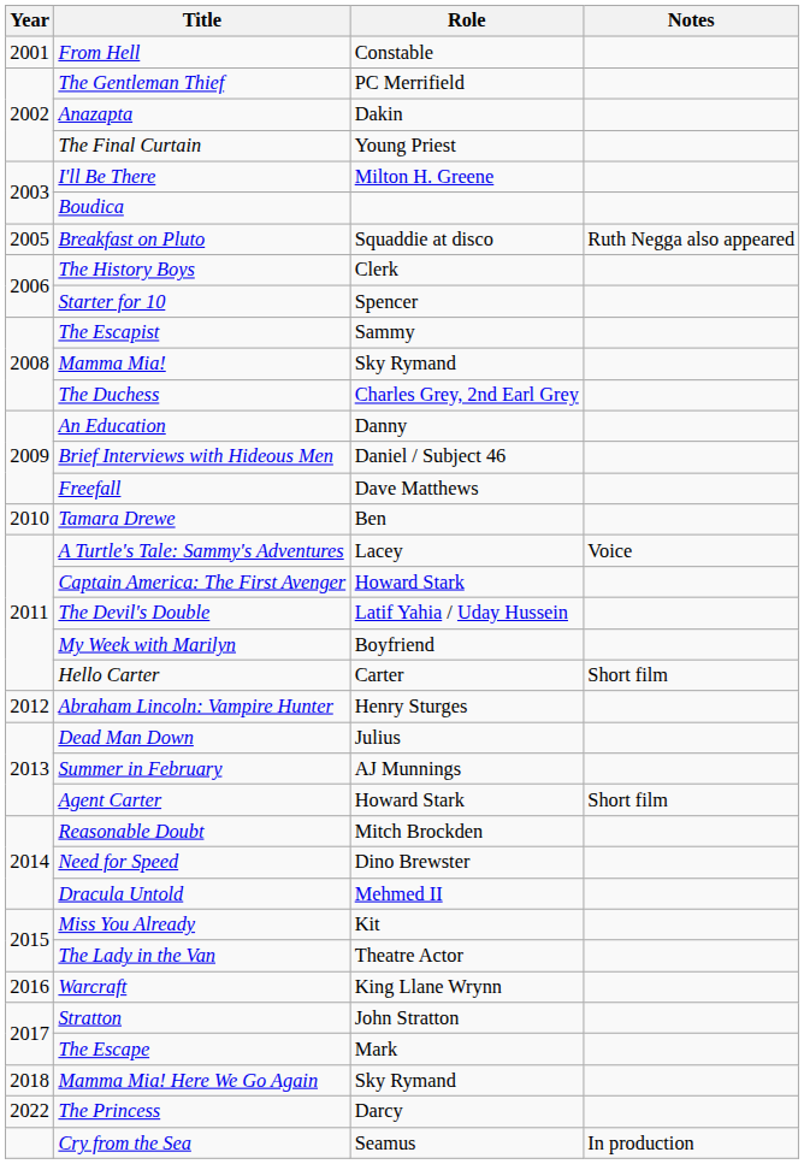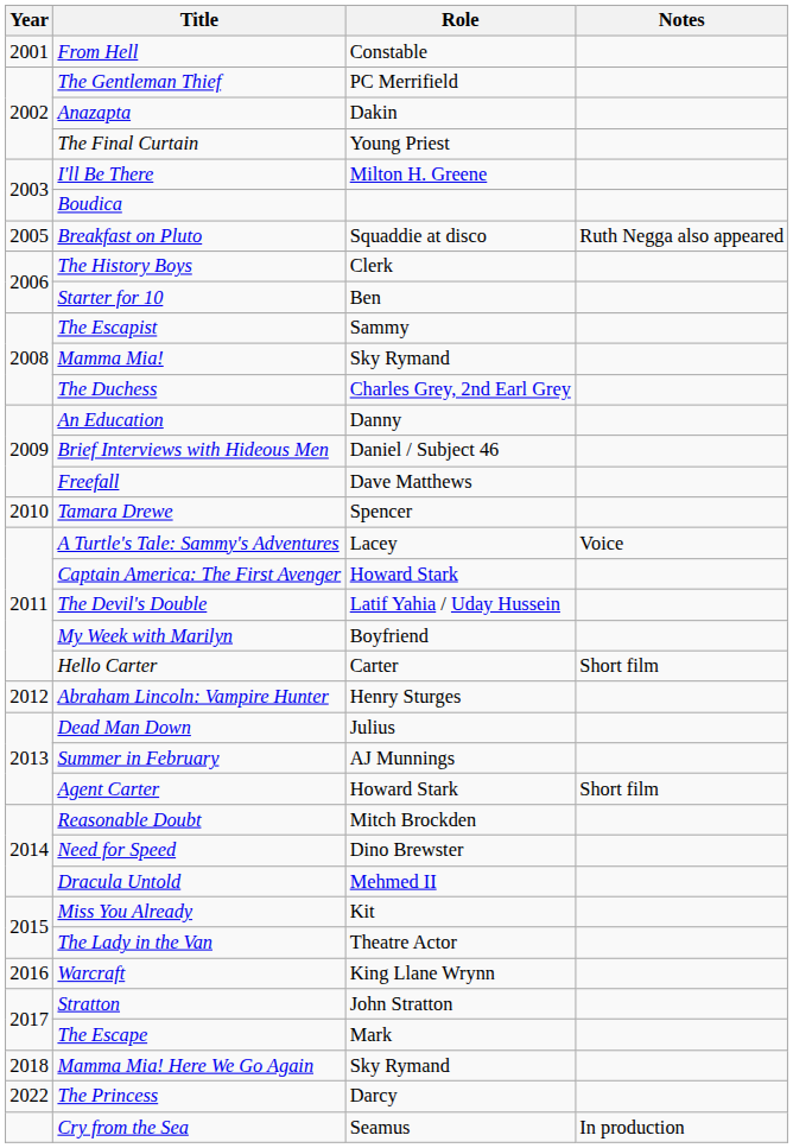Starter for 10 | Role: Spencer -> Ben
Tamara Drewe | Role: Ben -> Spencer
